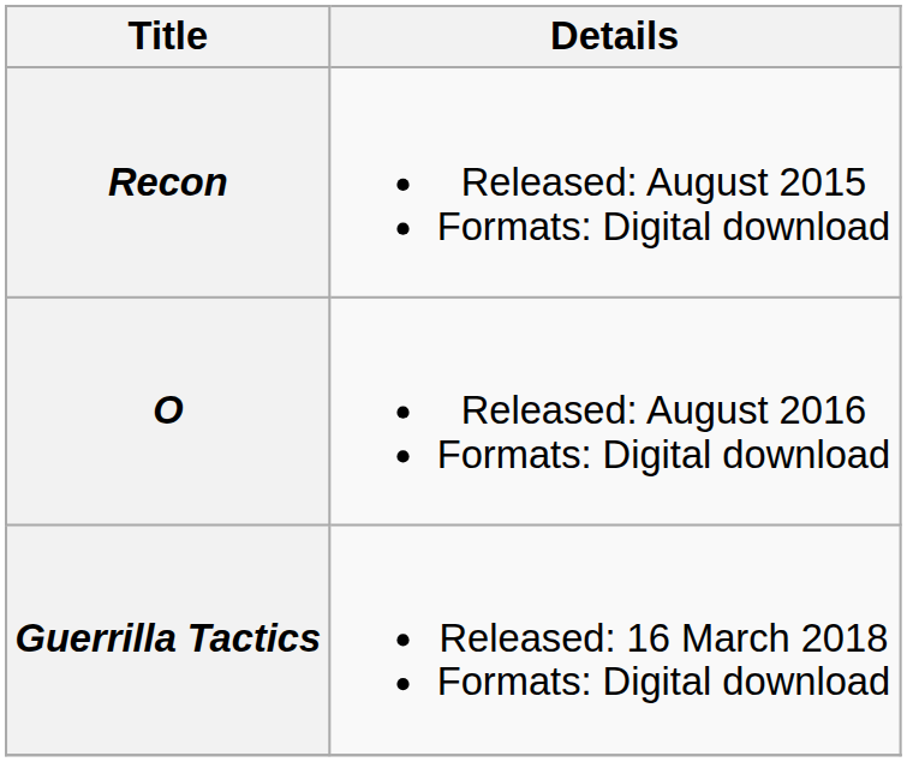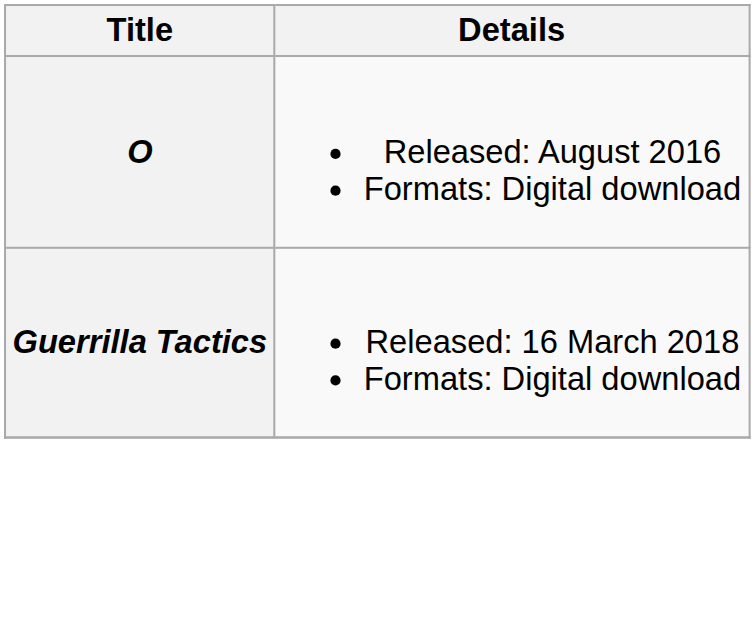- row: Recon | Released: August 2015 Formats: Digital download
